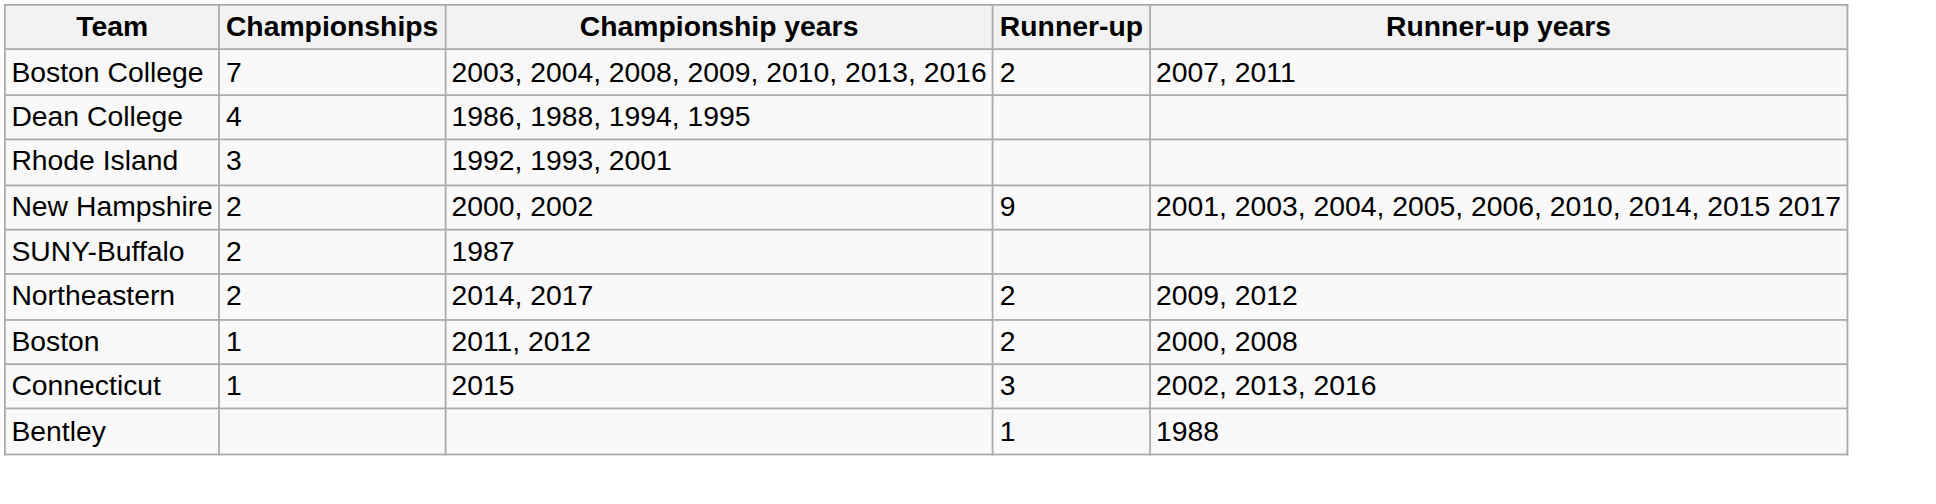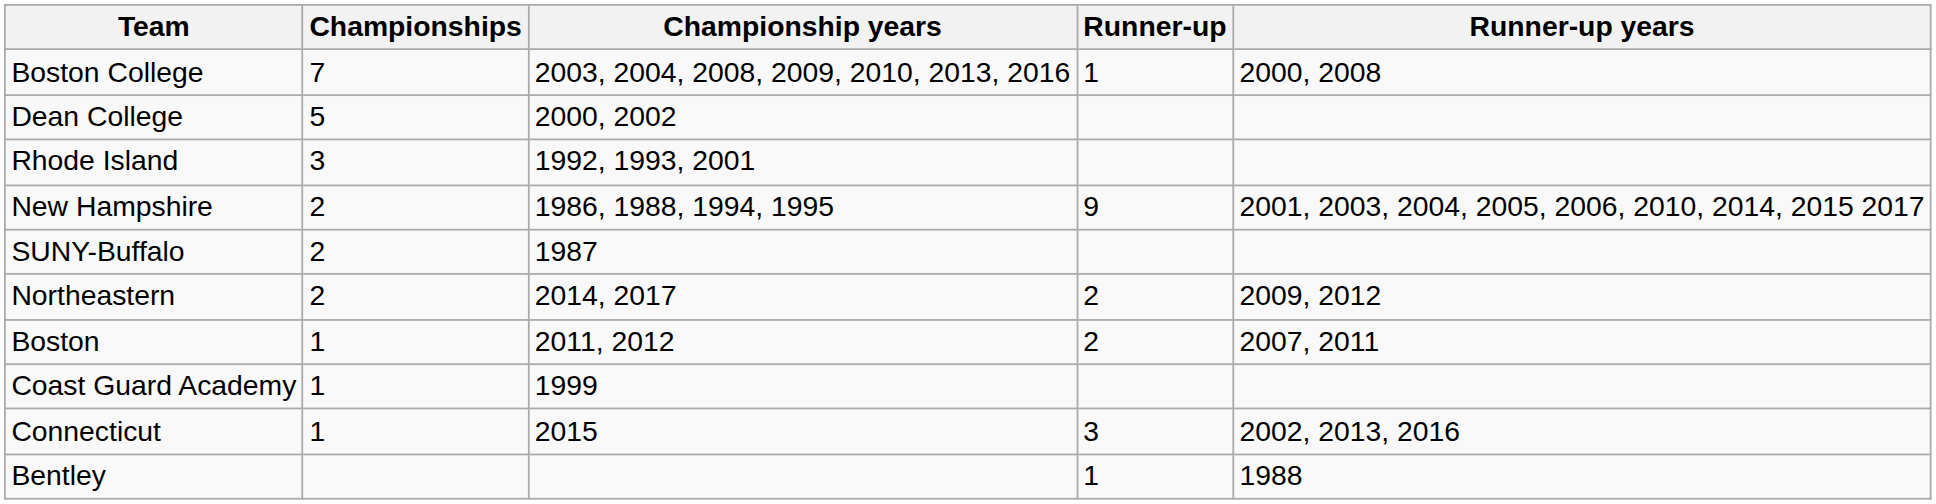Boston College | Runner-up: 2 -> 1
Boston College | Runner-up years: 2007, 2011 -> 2000, 2008
Dean College | Championships: 4 -> 5
Dean College | Championship years: 1986, 1988, 1994, 1995 -> 2000, 2002
New Hampshire | Championship years: 2000, 2002 -> 1986, 1988, 1994, 1995
Boston | Runner-up years: 2000, 2008 -> 2007, 2011
+ row: Coast Guard Academy | 1 | 1999
